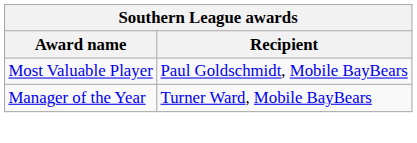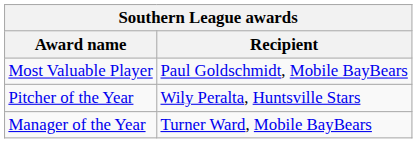+ row: Pitcher of the Year | Wily Peralta, Huntsville Stars
